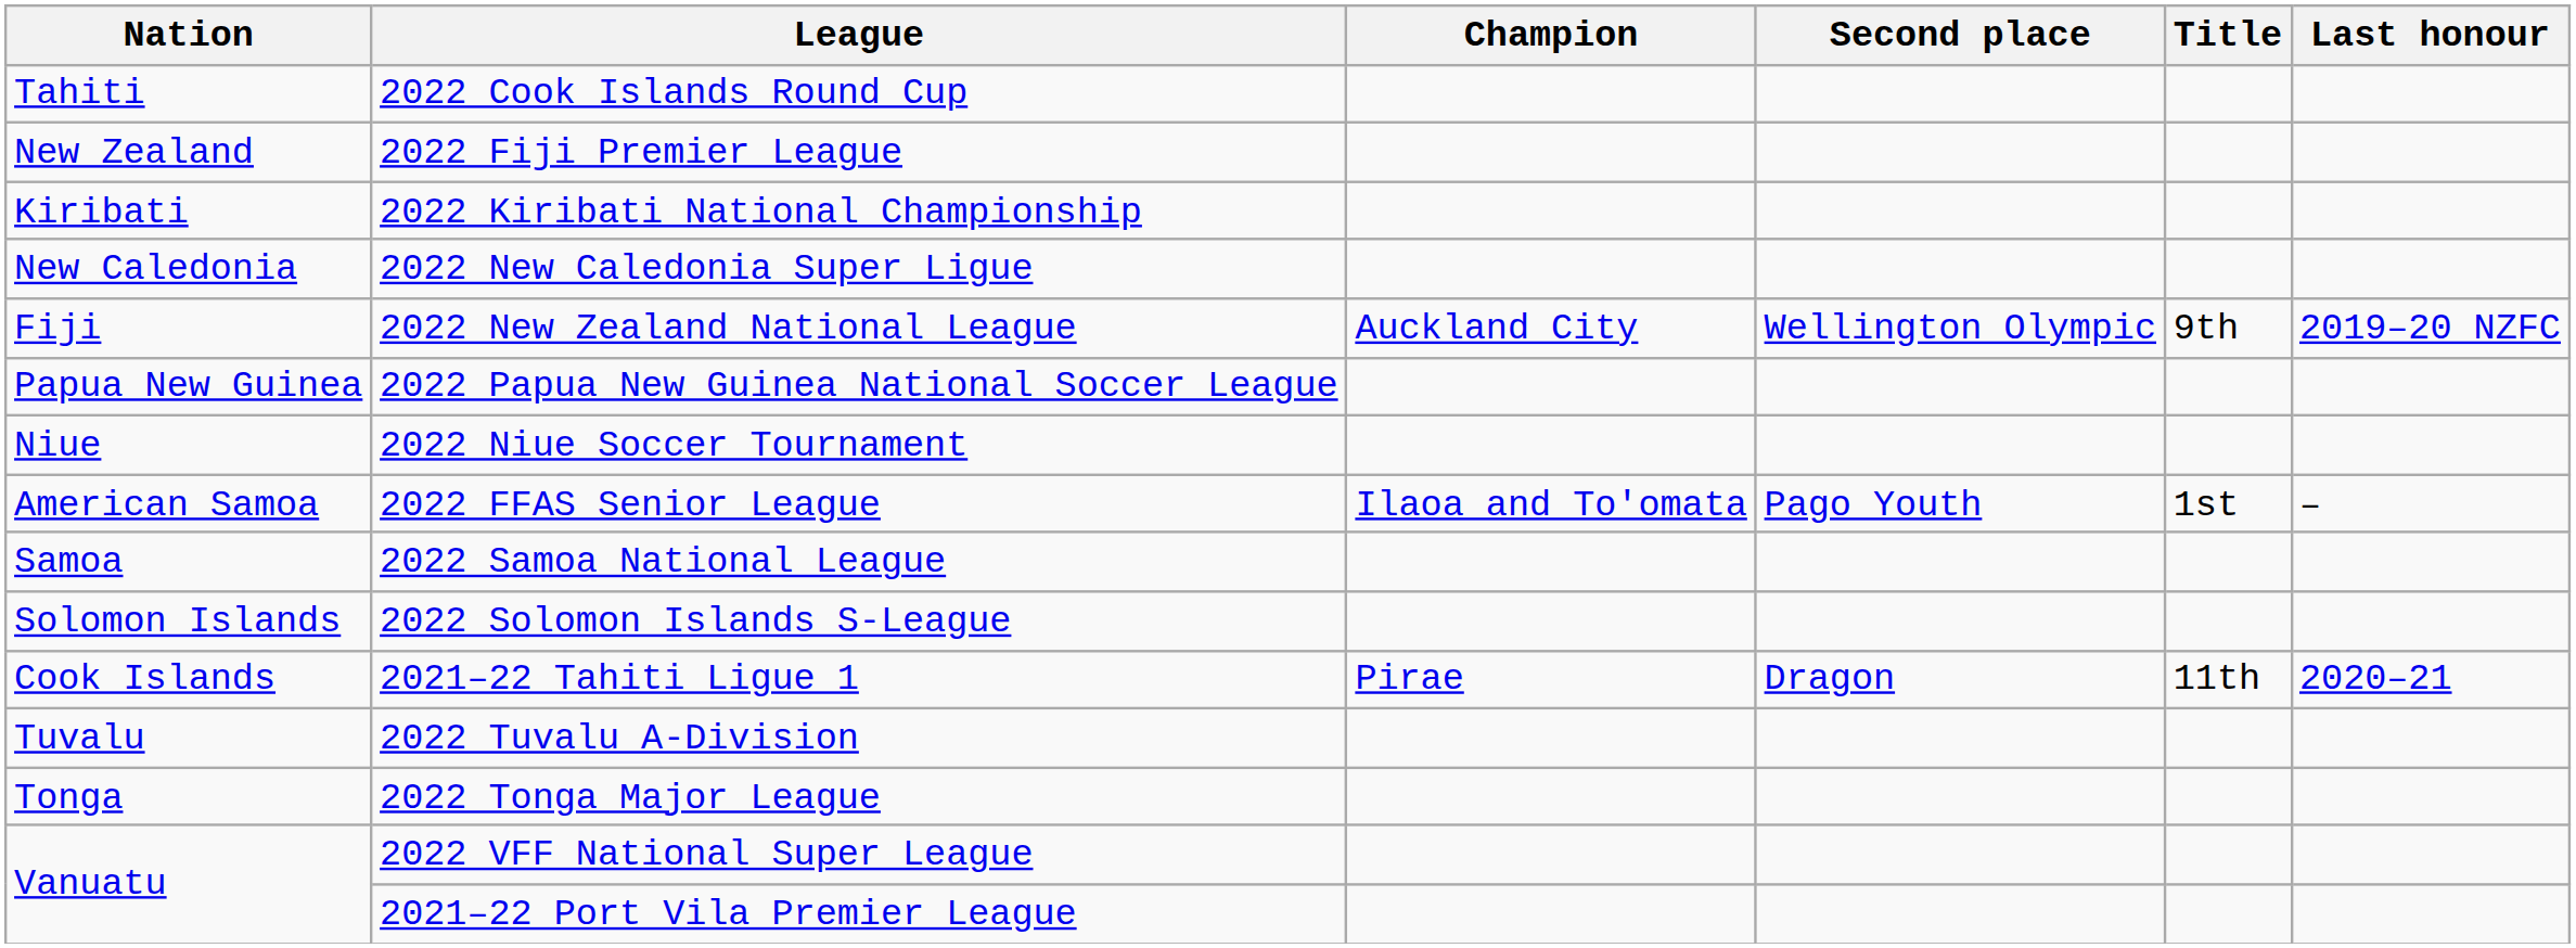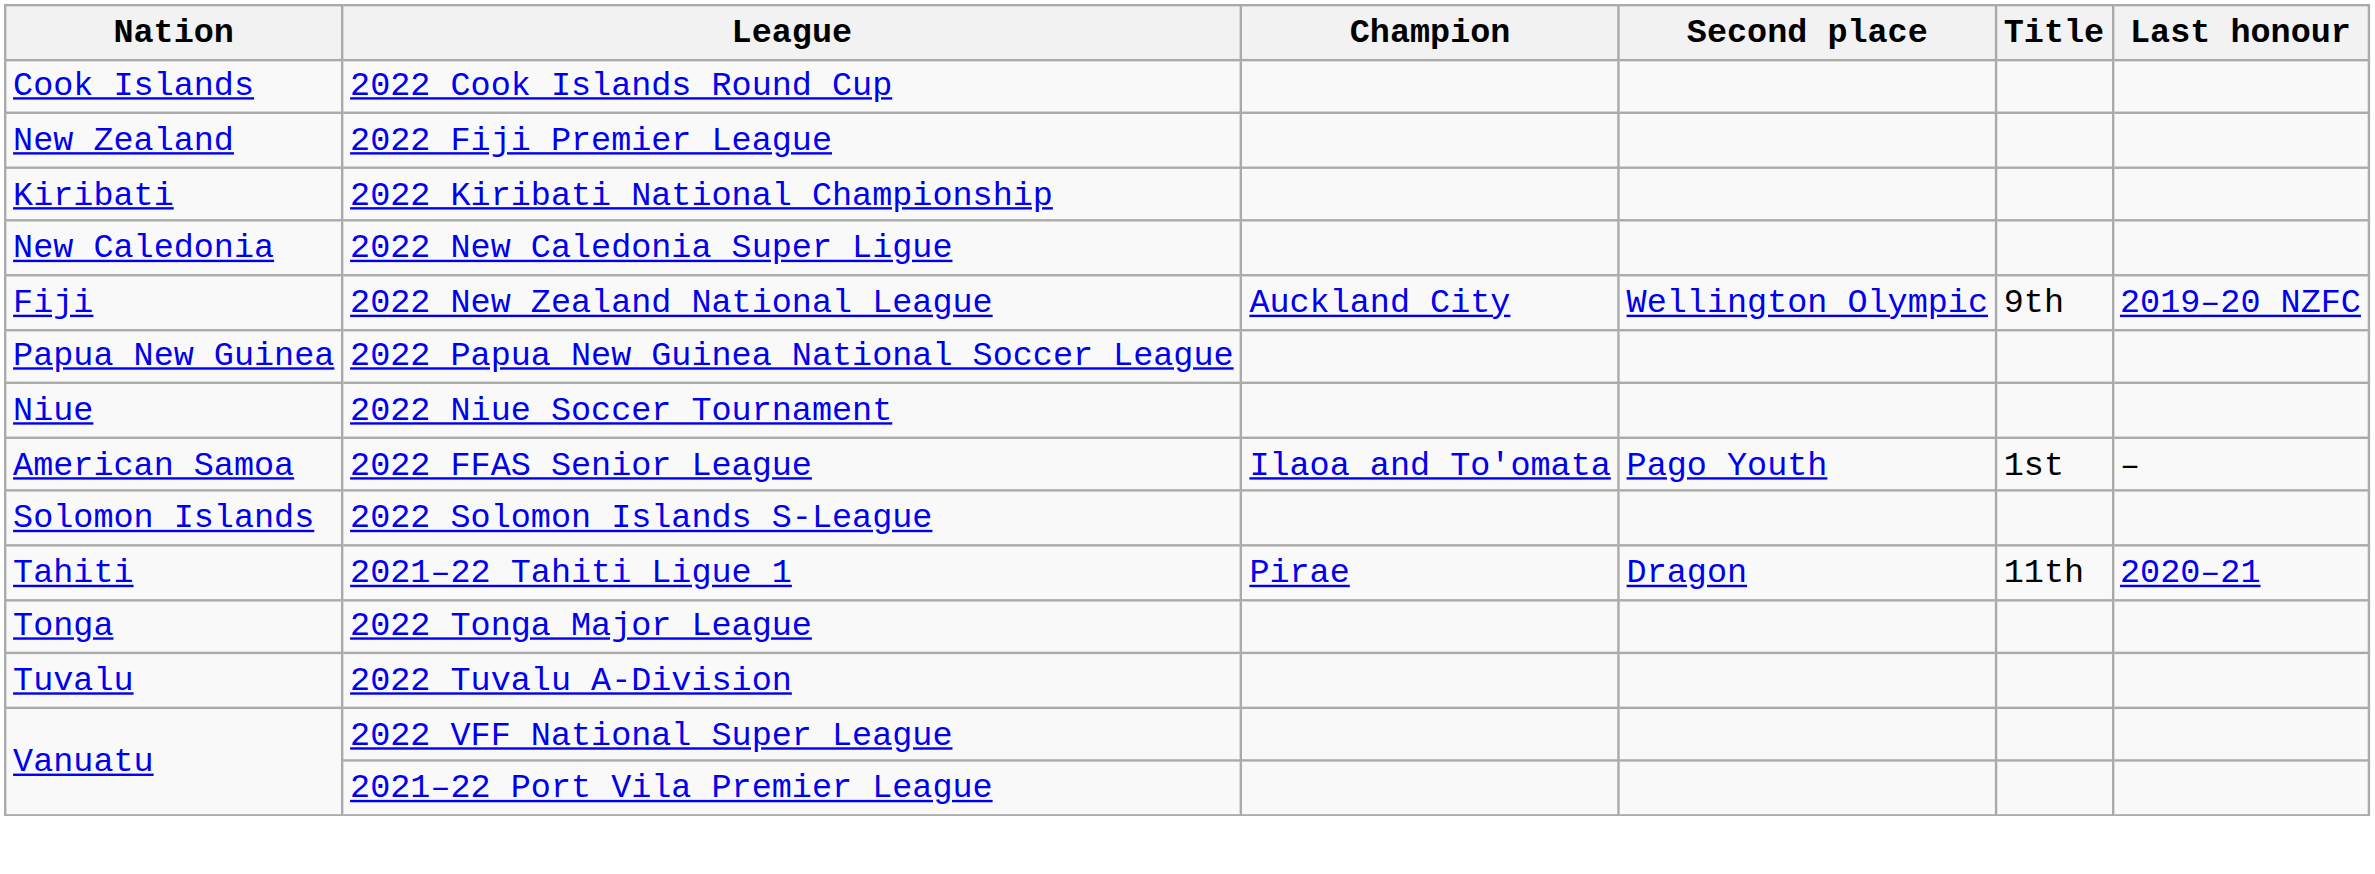2022 Cook Islands Round Cup | Nation: Tahiti -> Cook Islands
- row: Samoa | 2022 Samoa National League
2021–22 Tahiti Ligue 1 | Nation: Cook Islands -> Tahiti
rows swapped: 2022 Tonga Major League <-> 2022 Tuvalu A-Division
